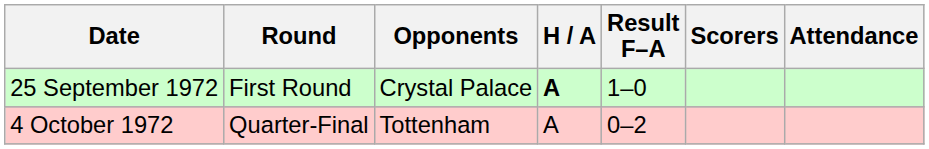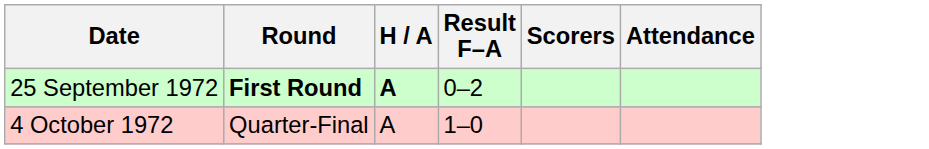- column: Opponents | Crystal Palace | Tottenham
25 September 1972 | Round: normal -> bold
25 September 1972 | Result F–A: 1–0 -> 0–2
4 October 1972 | Result F–A: 0–2 -> 1–0
